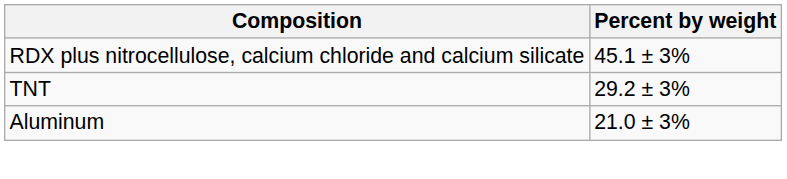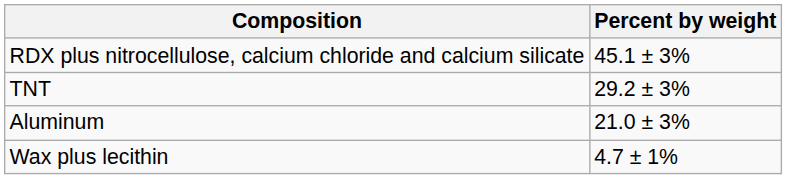+ row: Wax plus lecithin | 4.7 ± 1%
